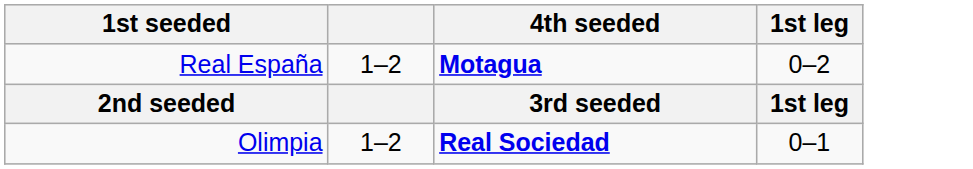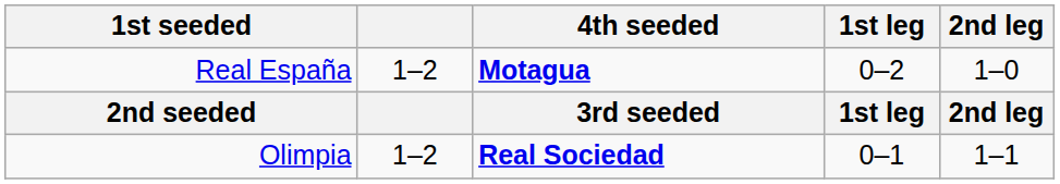+ column: 2nd leg | 1–0 | 2nd leg | 1–1
